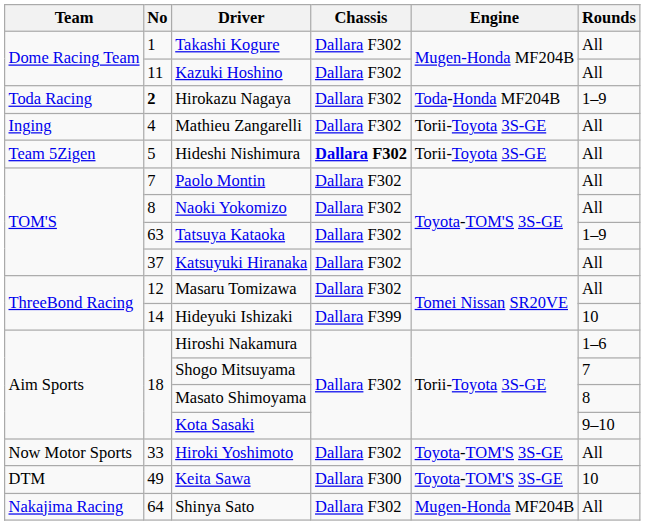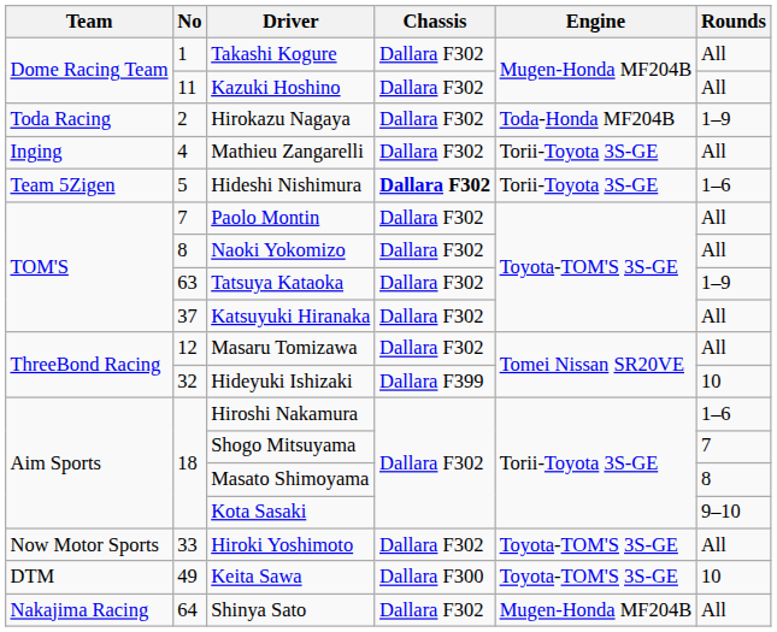Hirokazu Nagaya | No: bold -> normal
Hideshi Nishimura | Rounds: All -> 1–6
Hideyuki Ishizaki | No: 14 -> 32
